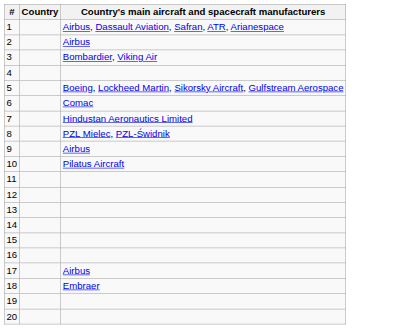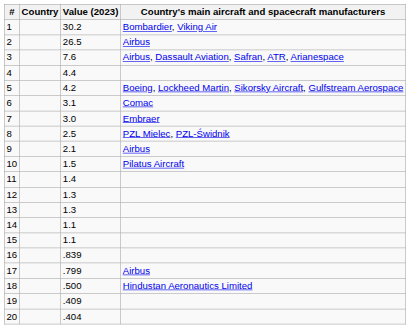+ column: Value (2023) | 30.2 | 26.5 | 7.6 | 4.4 | 4.2 | 3.1 | 3.0 | 2.5 | 2.1 | 1.5 | 1.4 | 1.3 | 1.3 | 1.1 | 1.1 | .839 | .799 | .500 | .409 | .404
1 | Country's main aircraft and spacecraft manufacturers: Airbus, Dassault Aviation, Safran, ATR, Arianespace -> Bombardier, Viking Air
3 | Country's main aircraft and spacecraft manufacturers: Bombardier, Viking Air -> Airbus, Dassault Aviation, Safran, ATR, Arianespace
7 | Country's main aircraft and spacecraft manufacturers: Hindustan Aeronautics Limited -> Embraer
18 | Country's main aircraft and spacecraft manufacturers: Embraer -> Hindustan Aeronautics Limited
